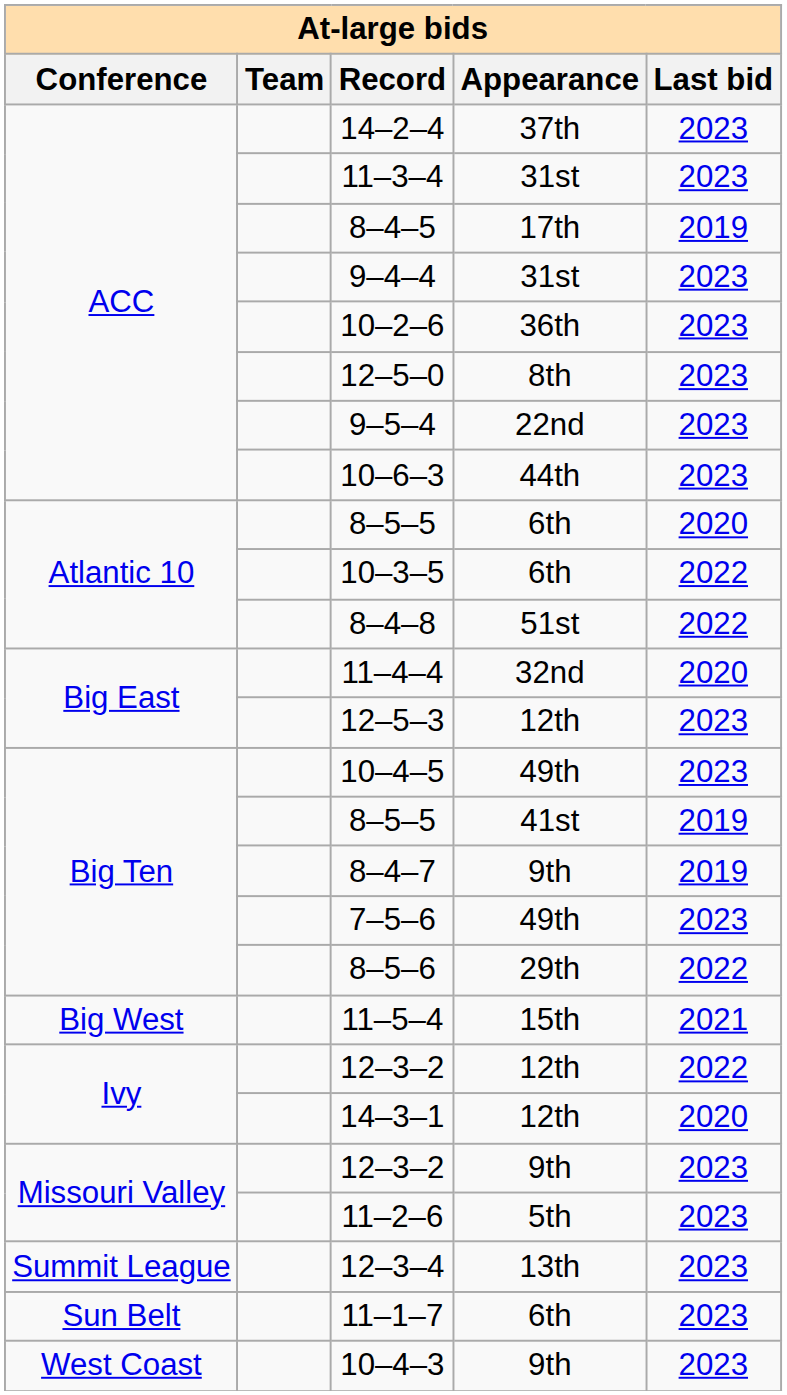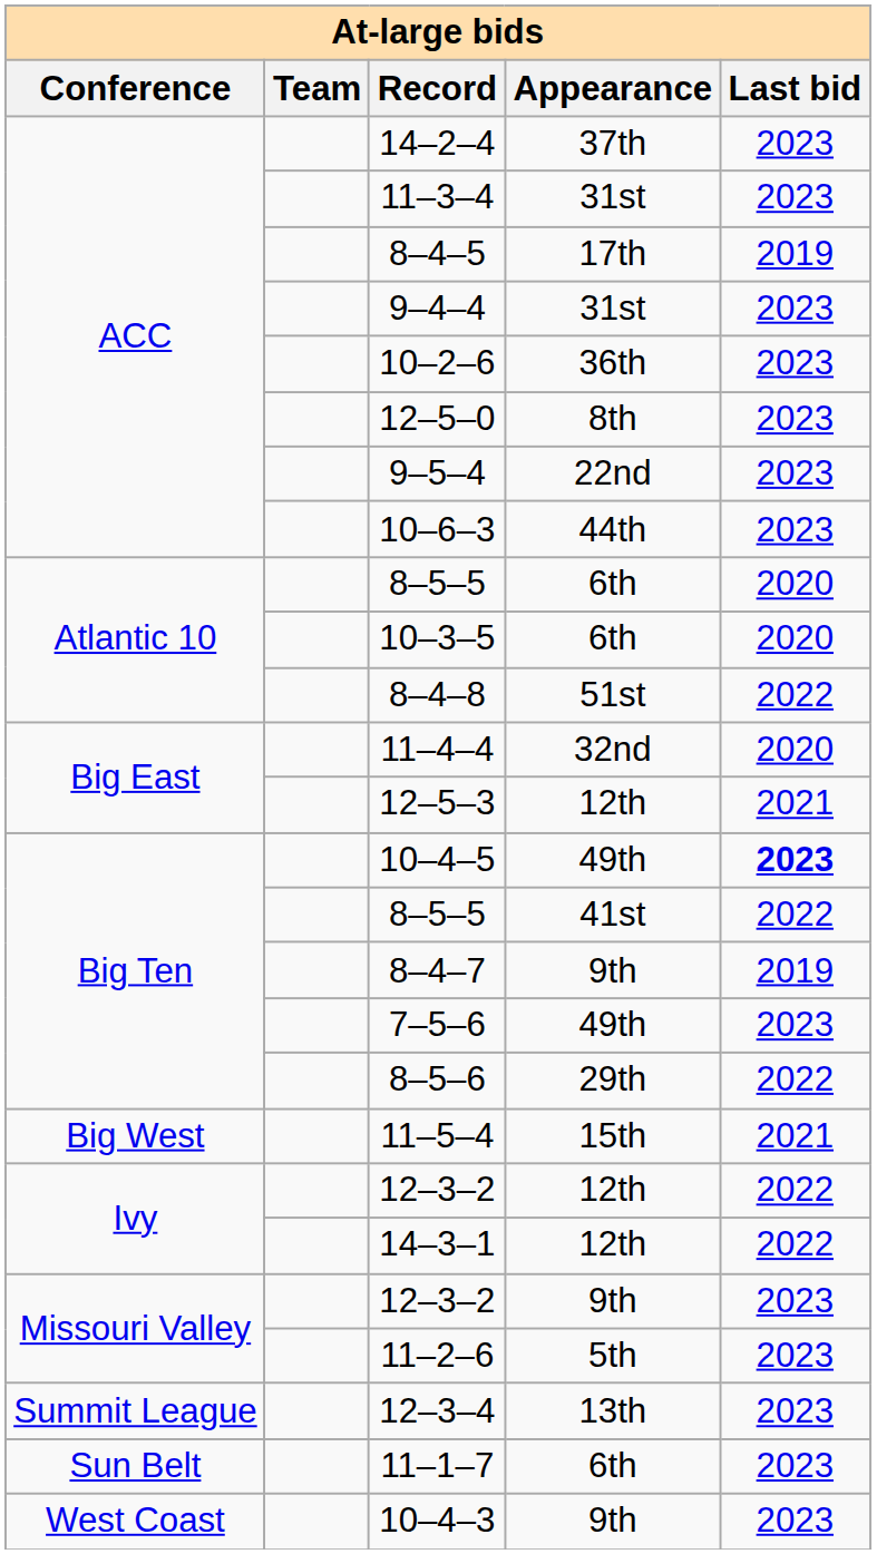10–3–5 | Last bid: 2022 -> 2020
12–5–3 | Last bid: 2023 -> 2021
10–4–5 | Last bid: normal -> bold
8–5–5 / 41st | Last bid: 2019 -> 2022
14–3–1 | Last bid: 2020 -> 2022
